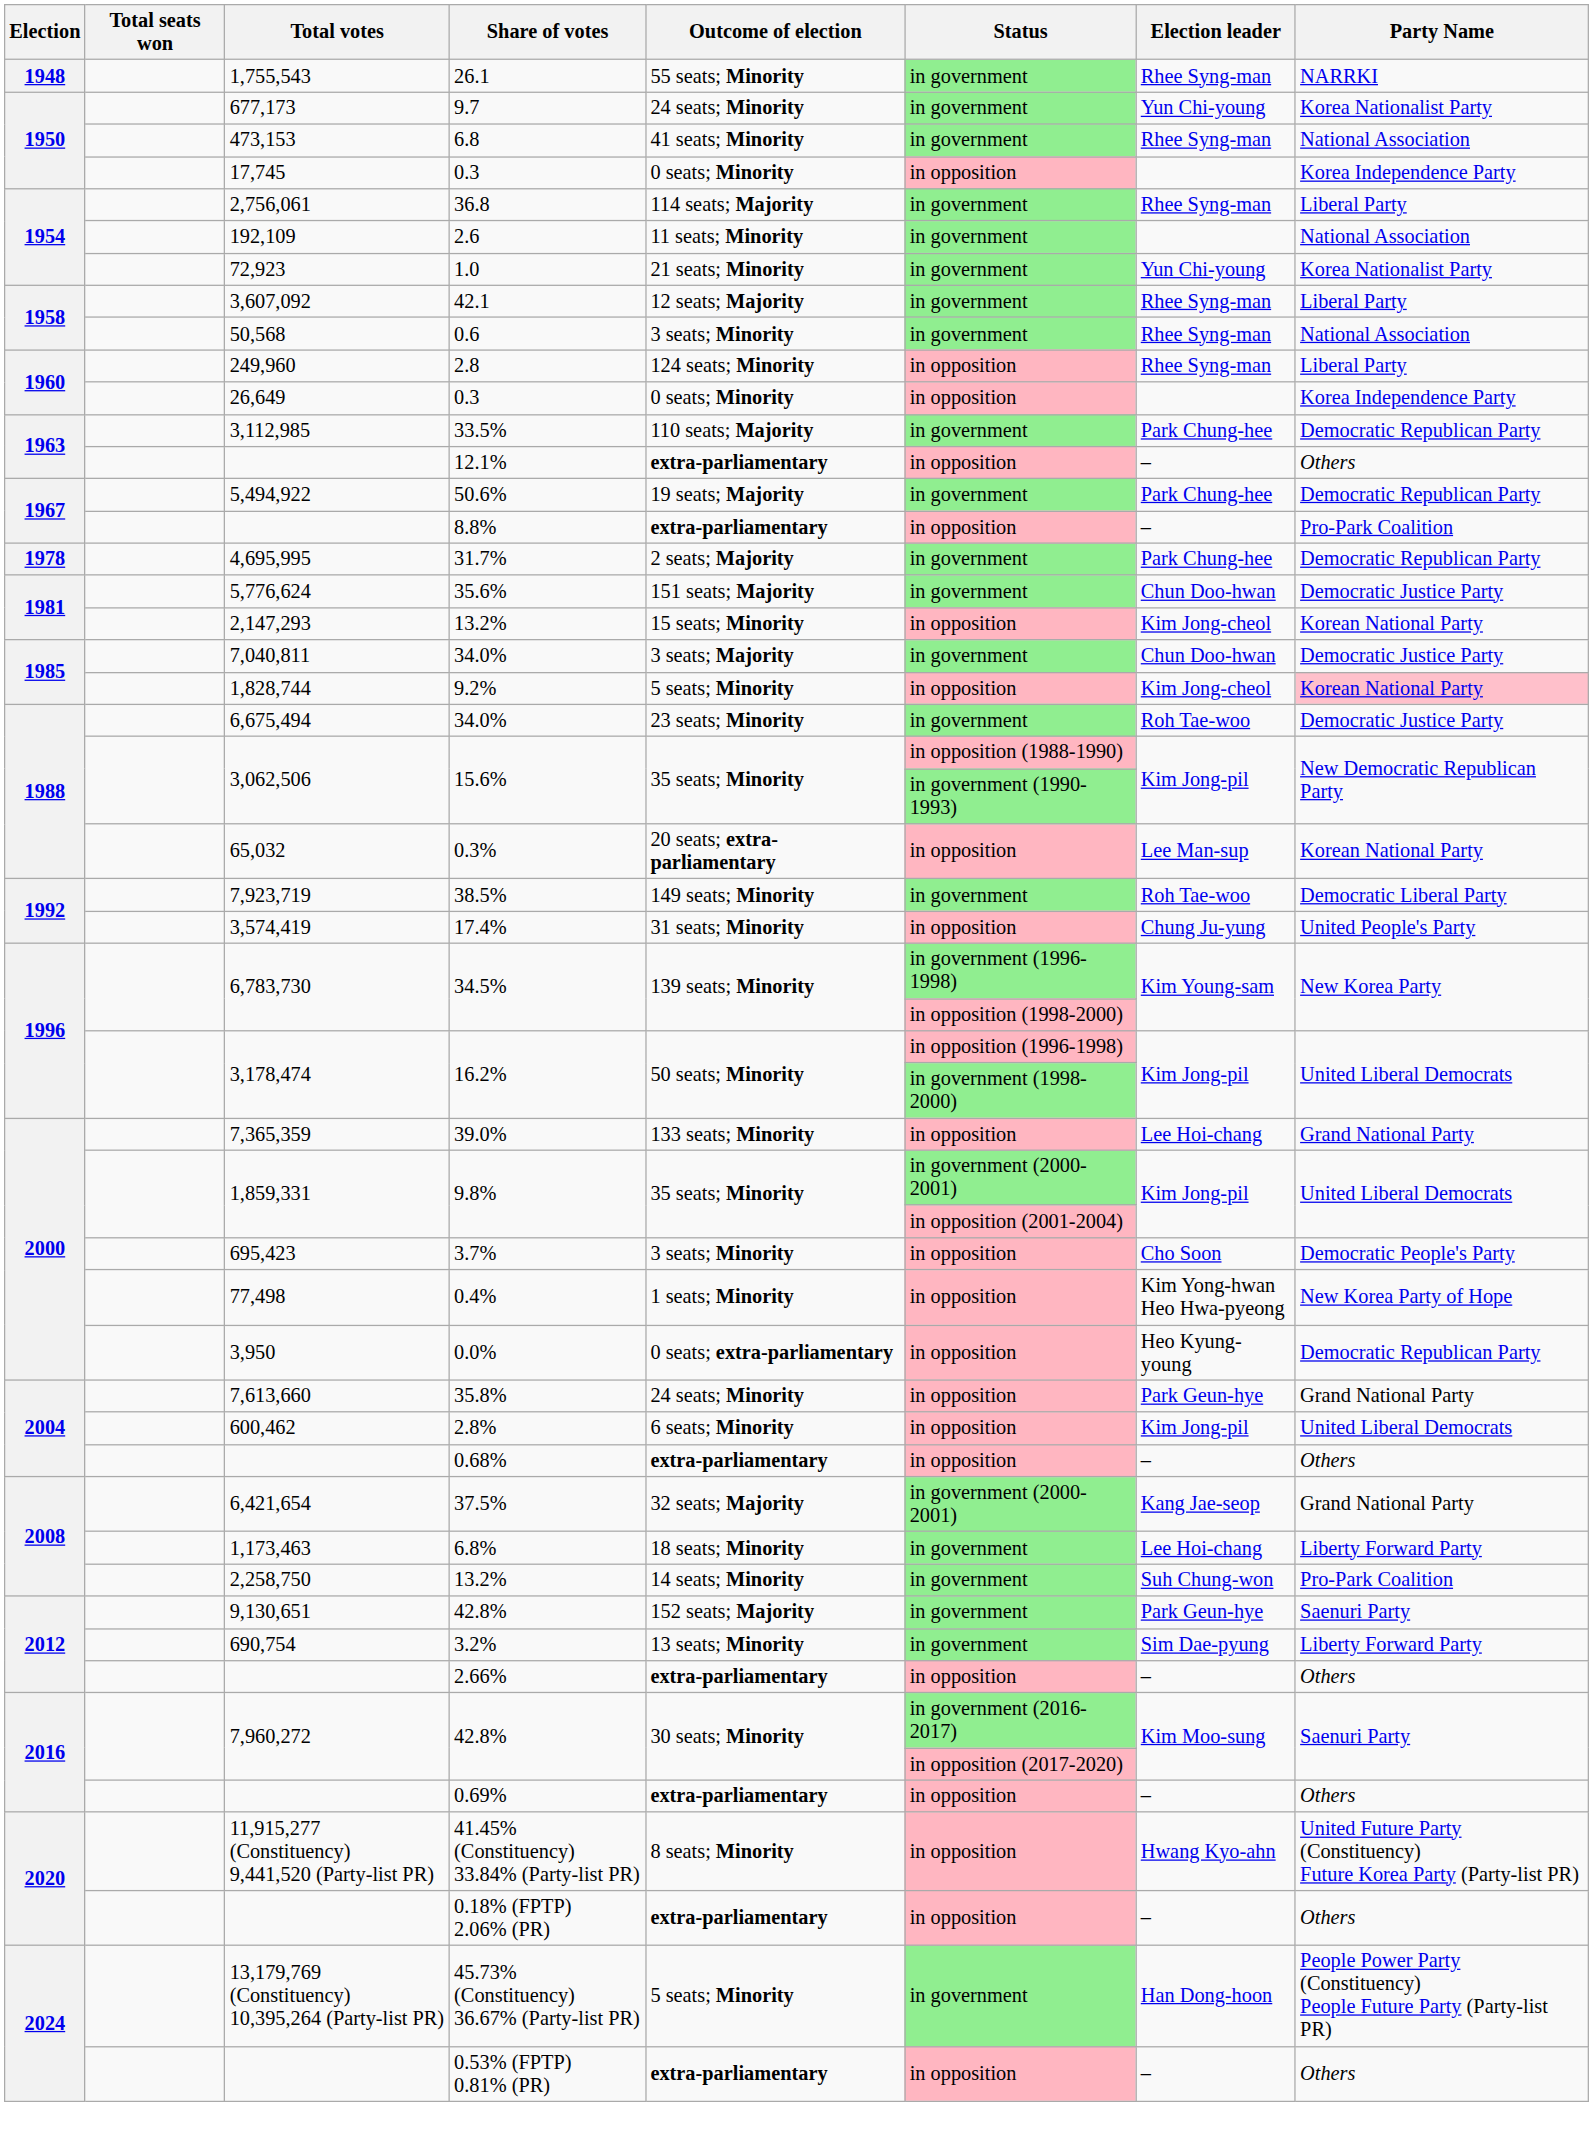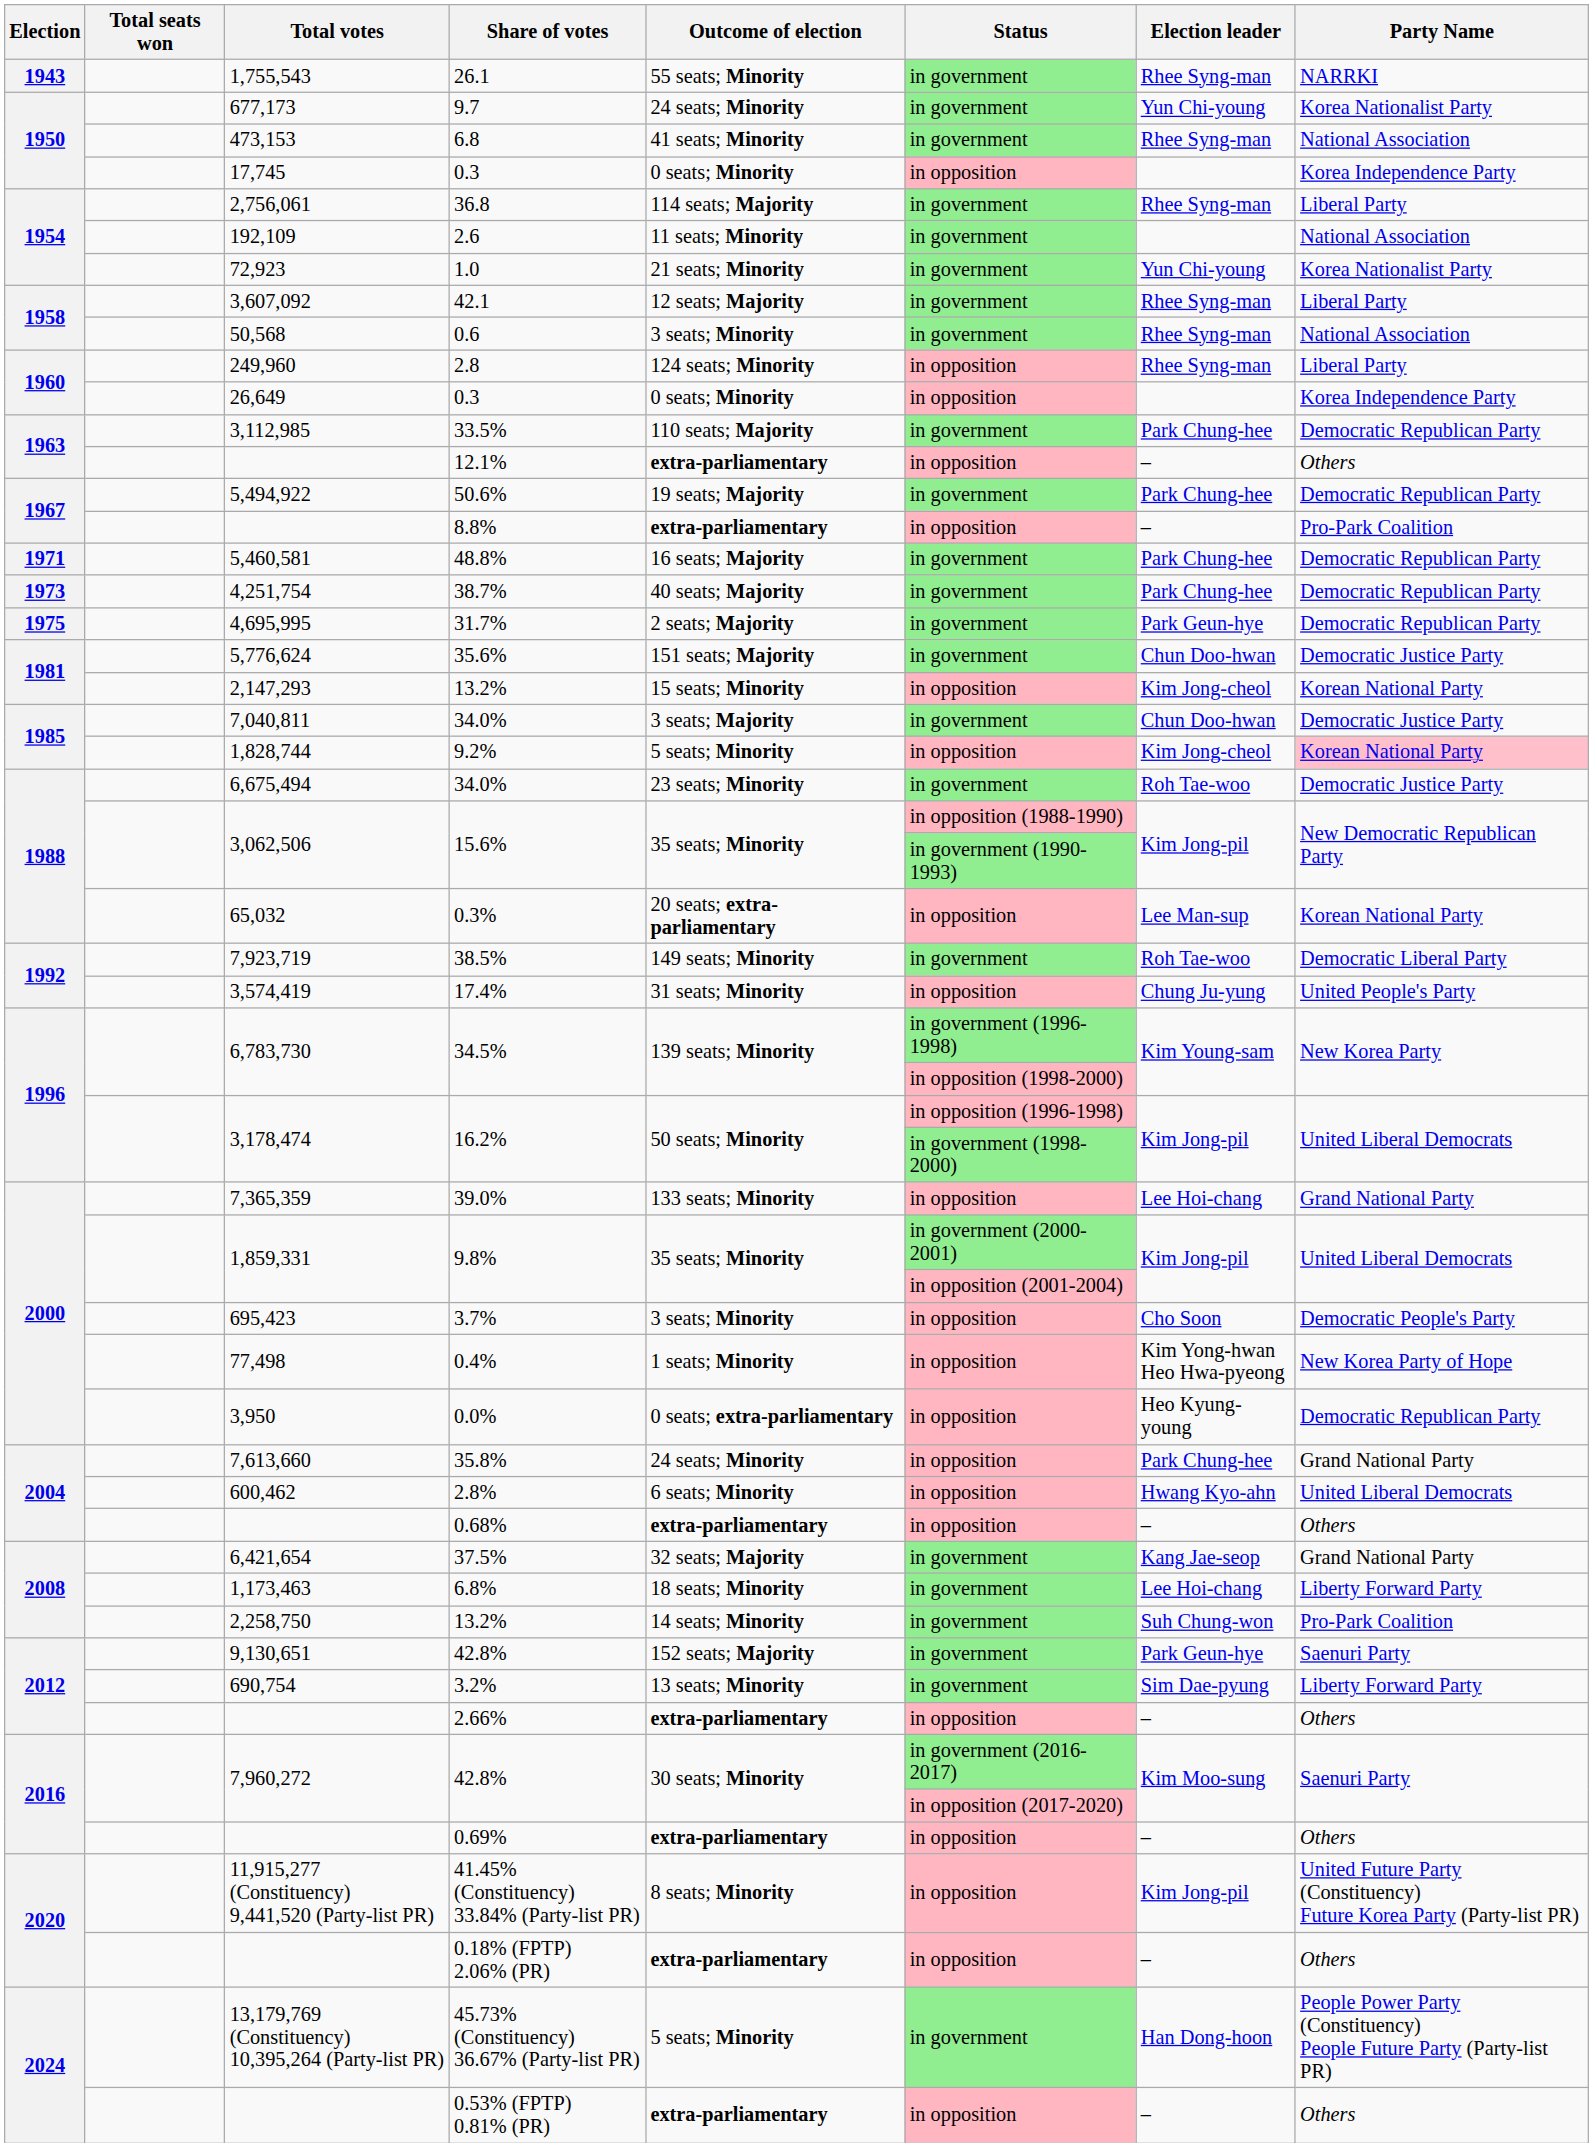26.1 | Election: 1948 -> 1943
+ row: 1971 | 5,460,581 | 48.8% | 16 seats; Majority | in government | Park Chung-hee | Democratic Republican Party
+ row: 1973 | 4,251,754 | 38.7% | 40 seats; Majority | in government | Park Chung-hee | Democratic Republican Party
31.7% | Election: 1978 -> 1975
31.7% | Election leader: Park Chung-hee -> Park Geun-hye
35.8% | Election leader: Park Geun-hye -> Park Chung-hee
2.8% | Election leader: Kim Jong-pil -> Hwang Kyo-ahn
37.5% | Status: in government (2000-2001) -> in government
41.45% (Constituency) 33.84% (Party-list PR) | Election leader: Hwang Kyo-ahn -> Kim Jong-pil
